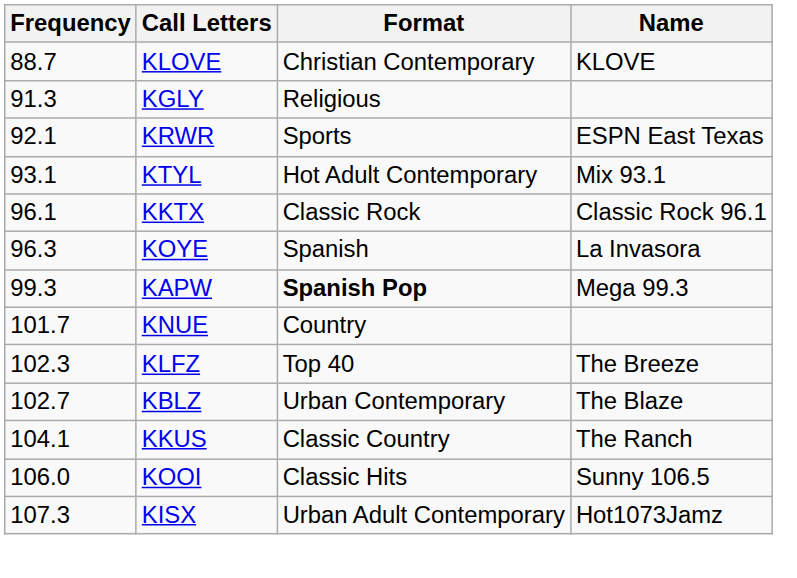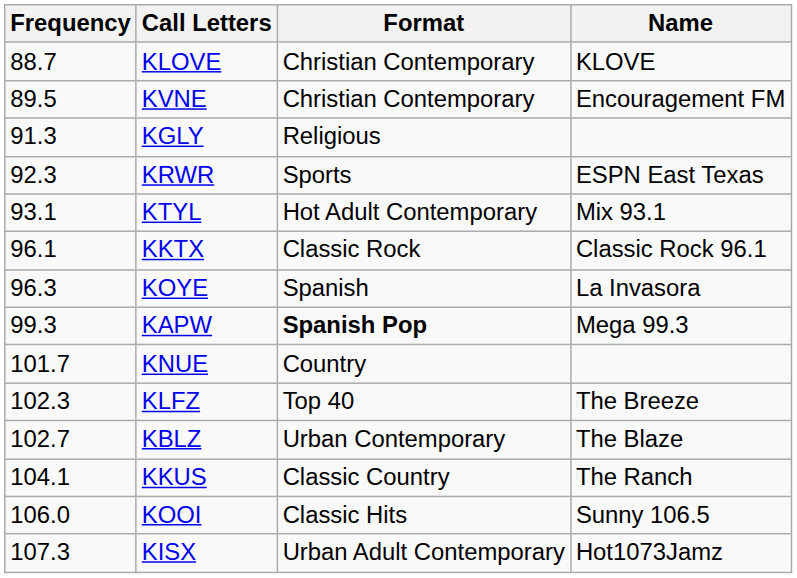+ row: 89.5 | KVNE | Christian Contemporary | Encouragement FM
KRWR | Frequency: 92.1 -> 92.3
